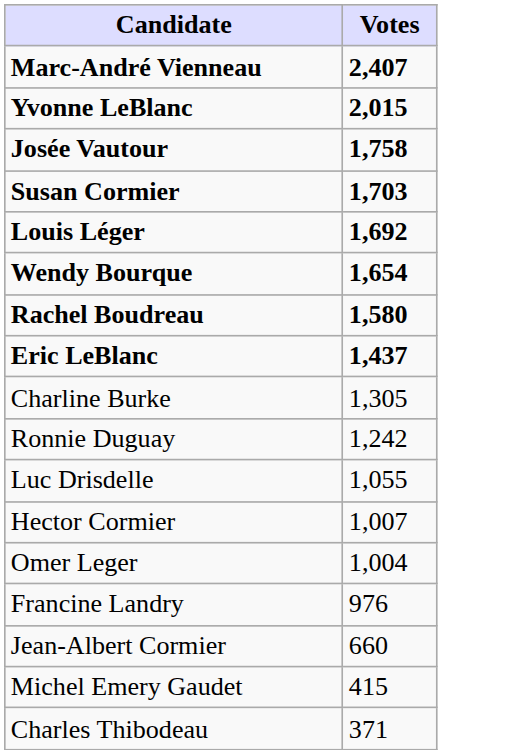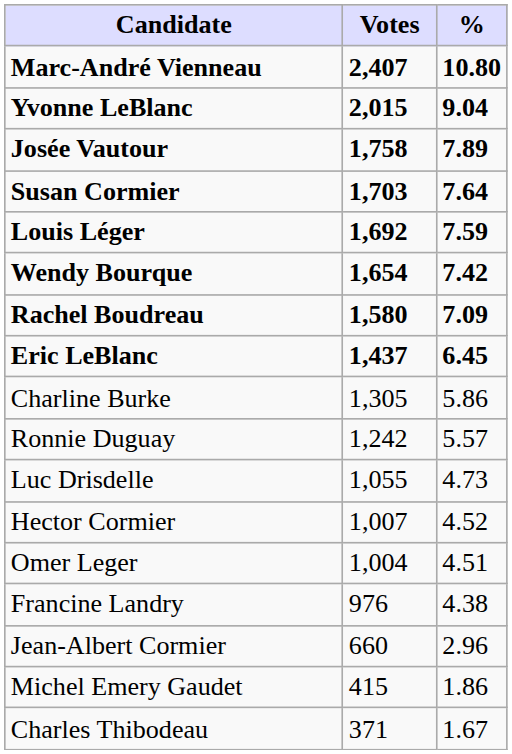+ column: % | 10.80 | 9.04 | 7.89 | 7.64 | 7.59 | 7.42 | 7.09 | 6.45 | 5.86 | 5.57 | 4.73 | 4.52 | 4.51 | 4.38 | 2.96 | 1.86 | 1.67
